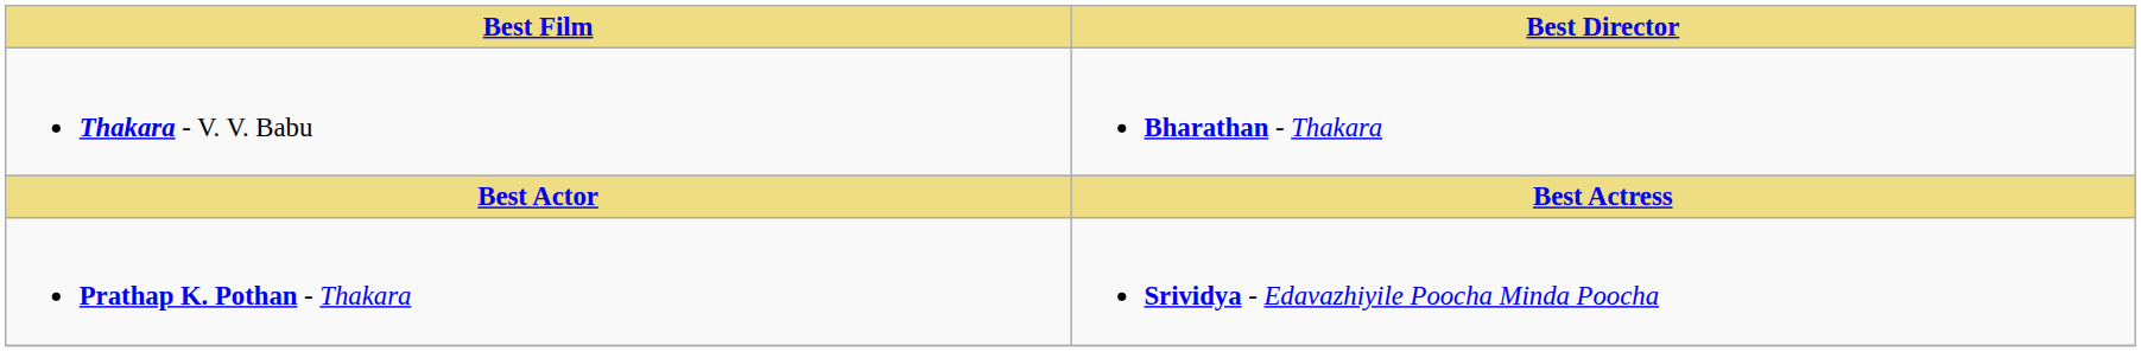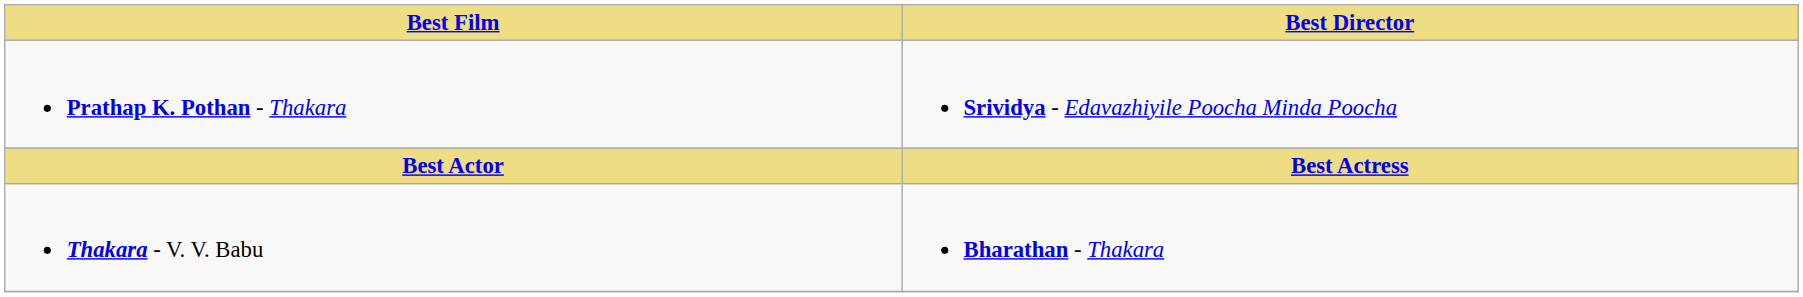rows swapped: Thakara - V. V. Babu <-> Prathap K. Pothan - Thakara
